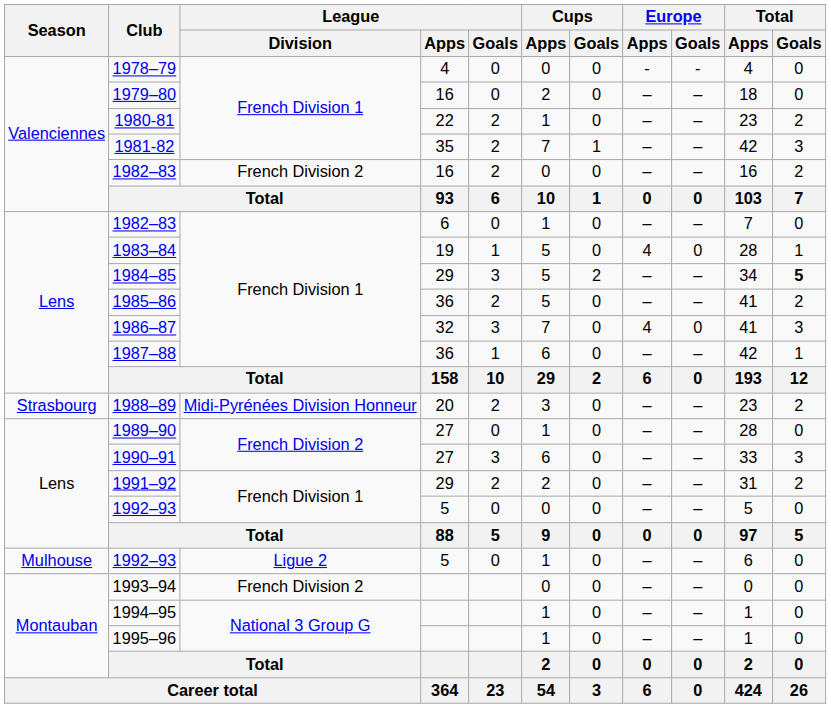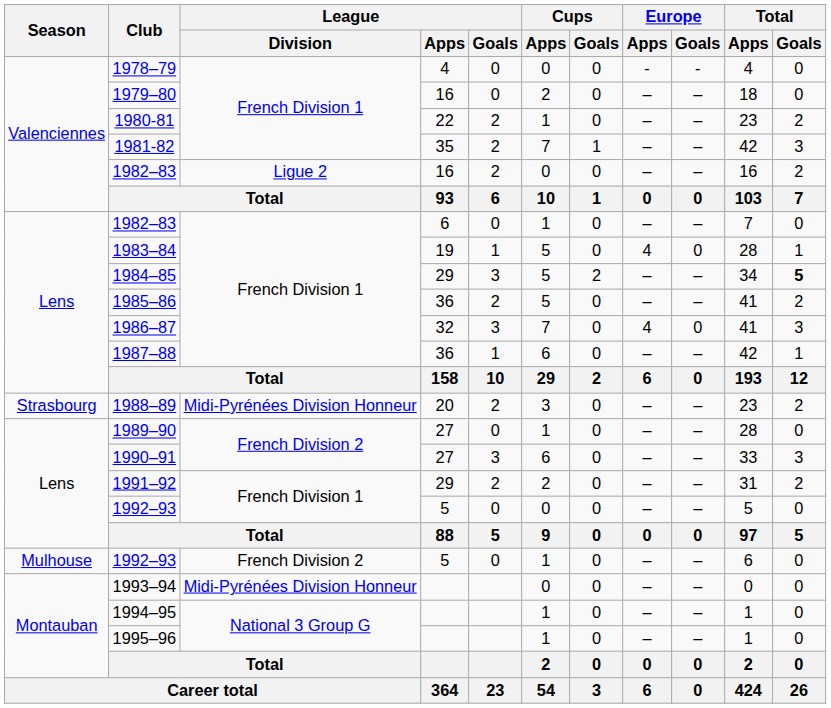Valenciennes / 1982–83 | League / Division: French Division 2 -> Ligue 2
Mulhouse / 1992–93 | League / Division: Ligue 2 -> French Division 2
1993–94 | League / Division: French Division 2 -> Midi-Pyrénées Division Honneur
